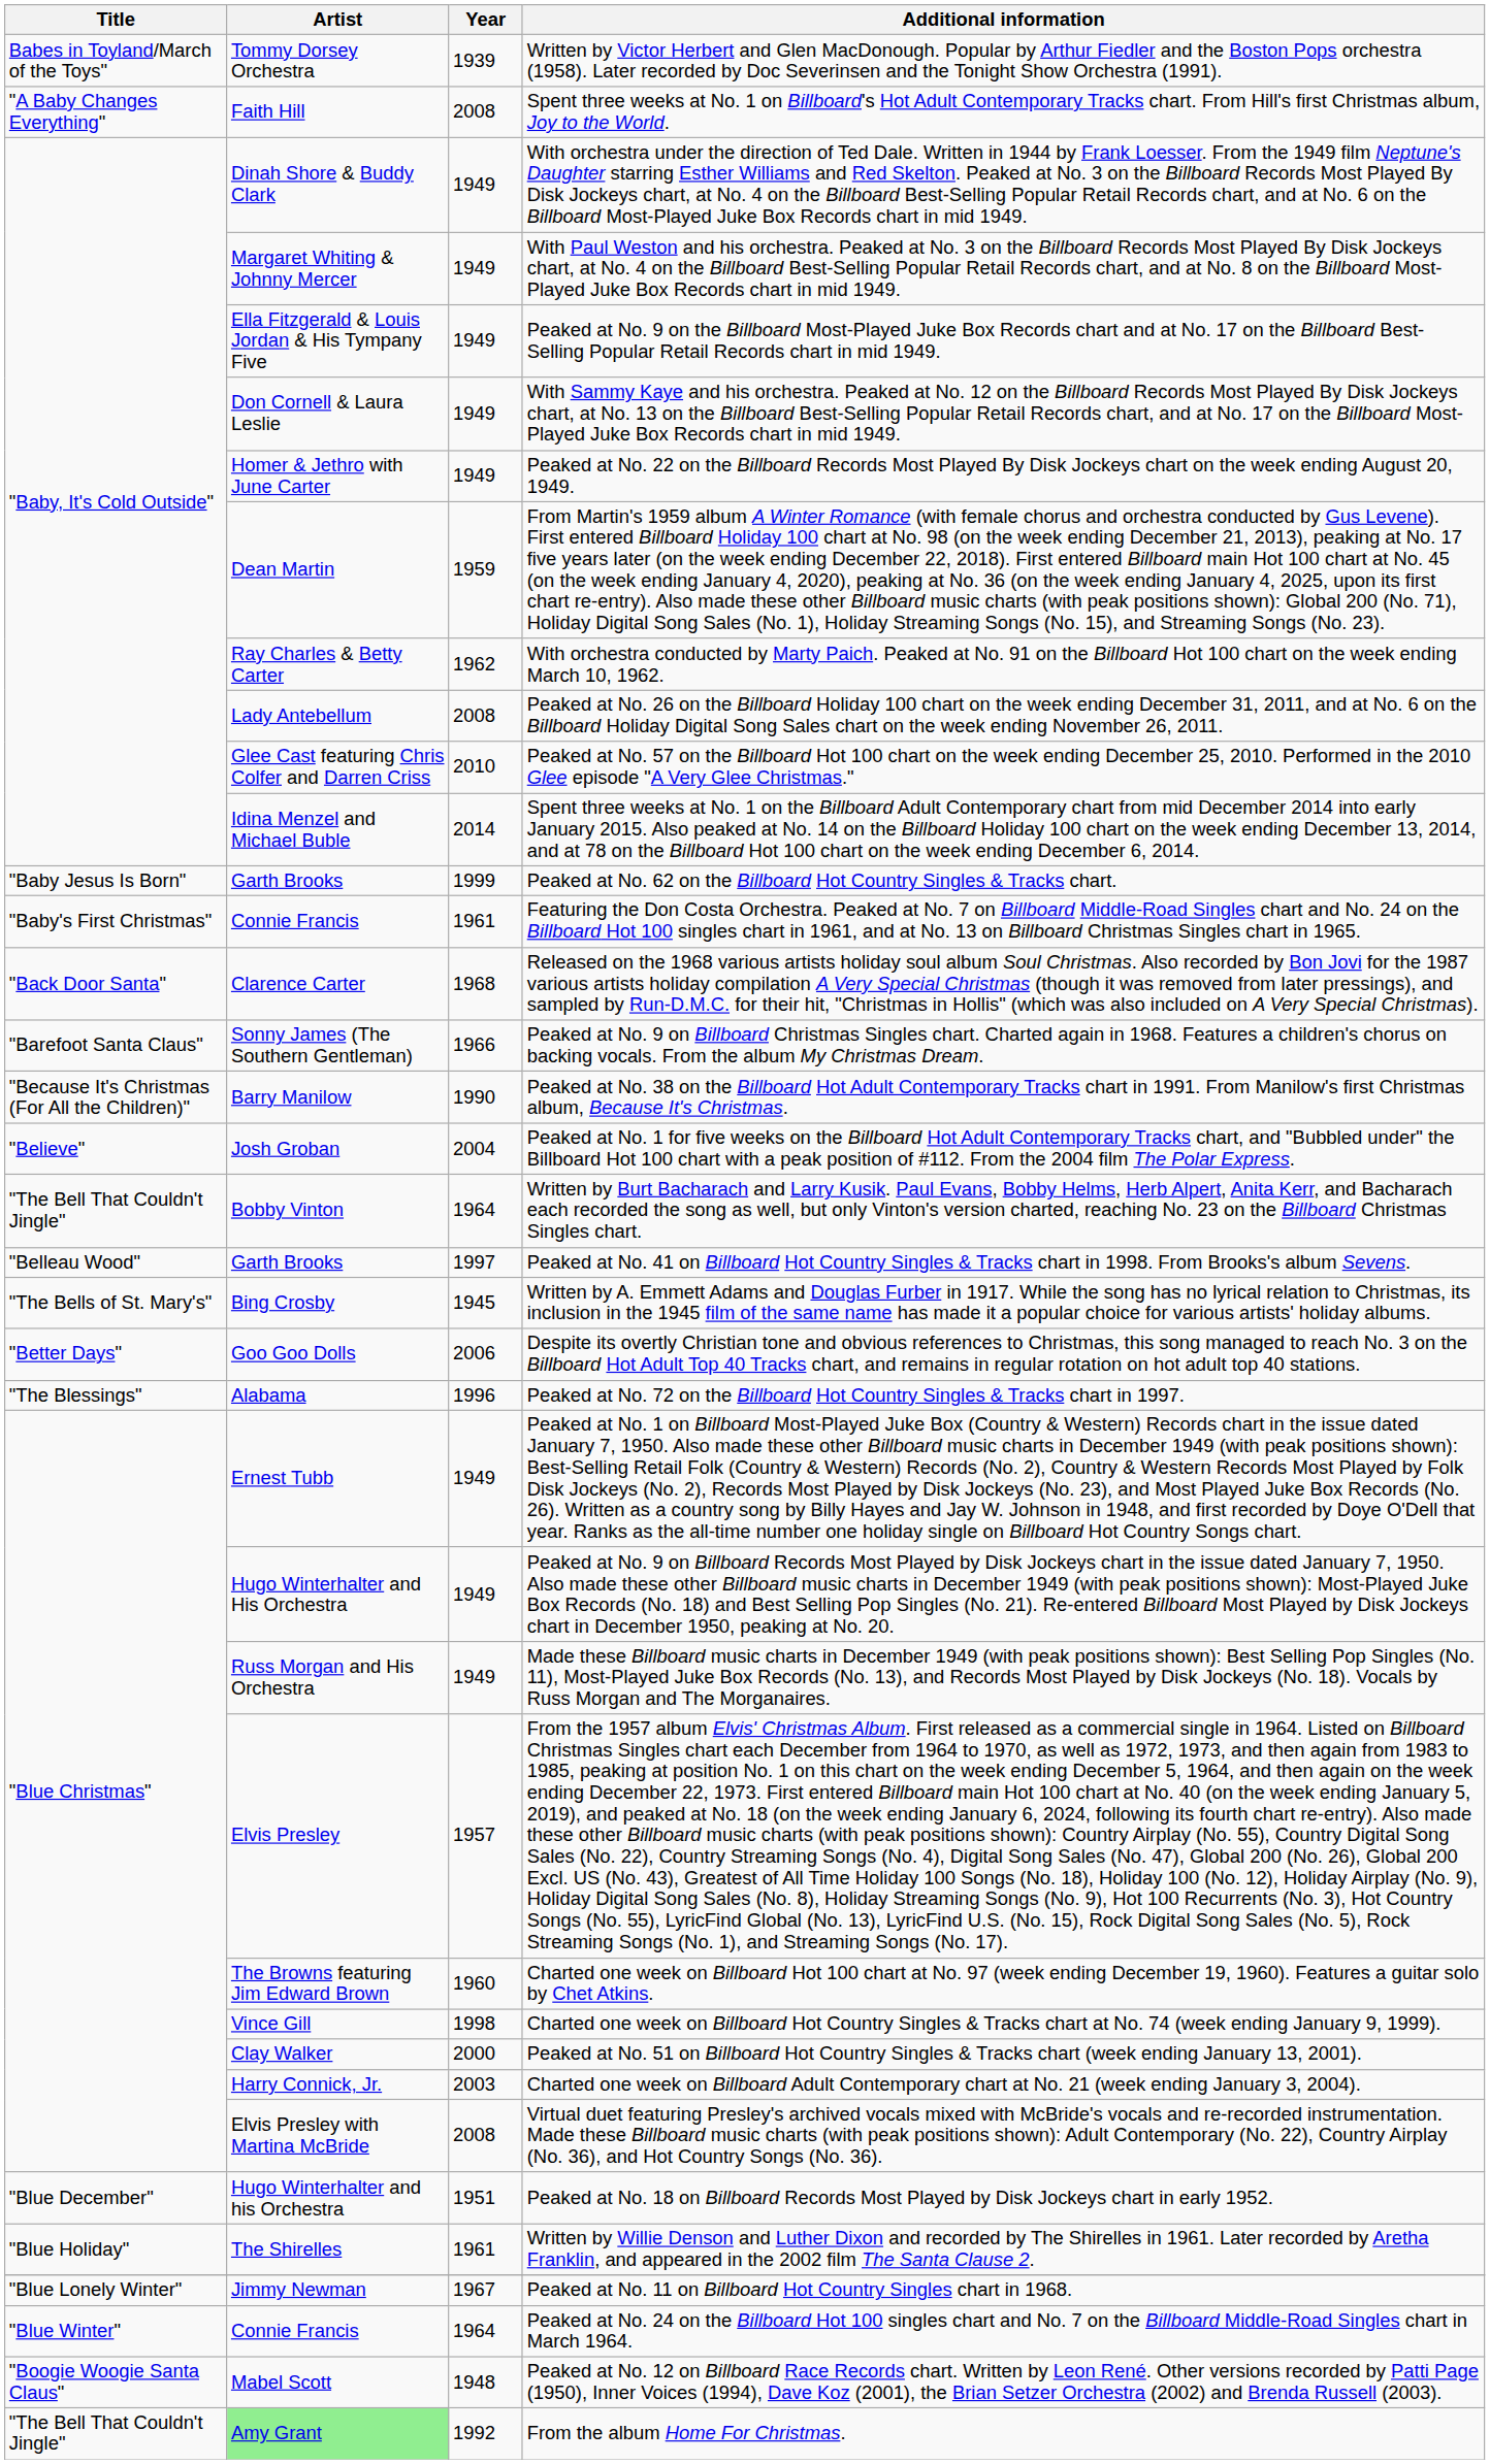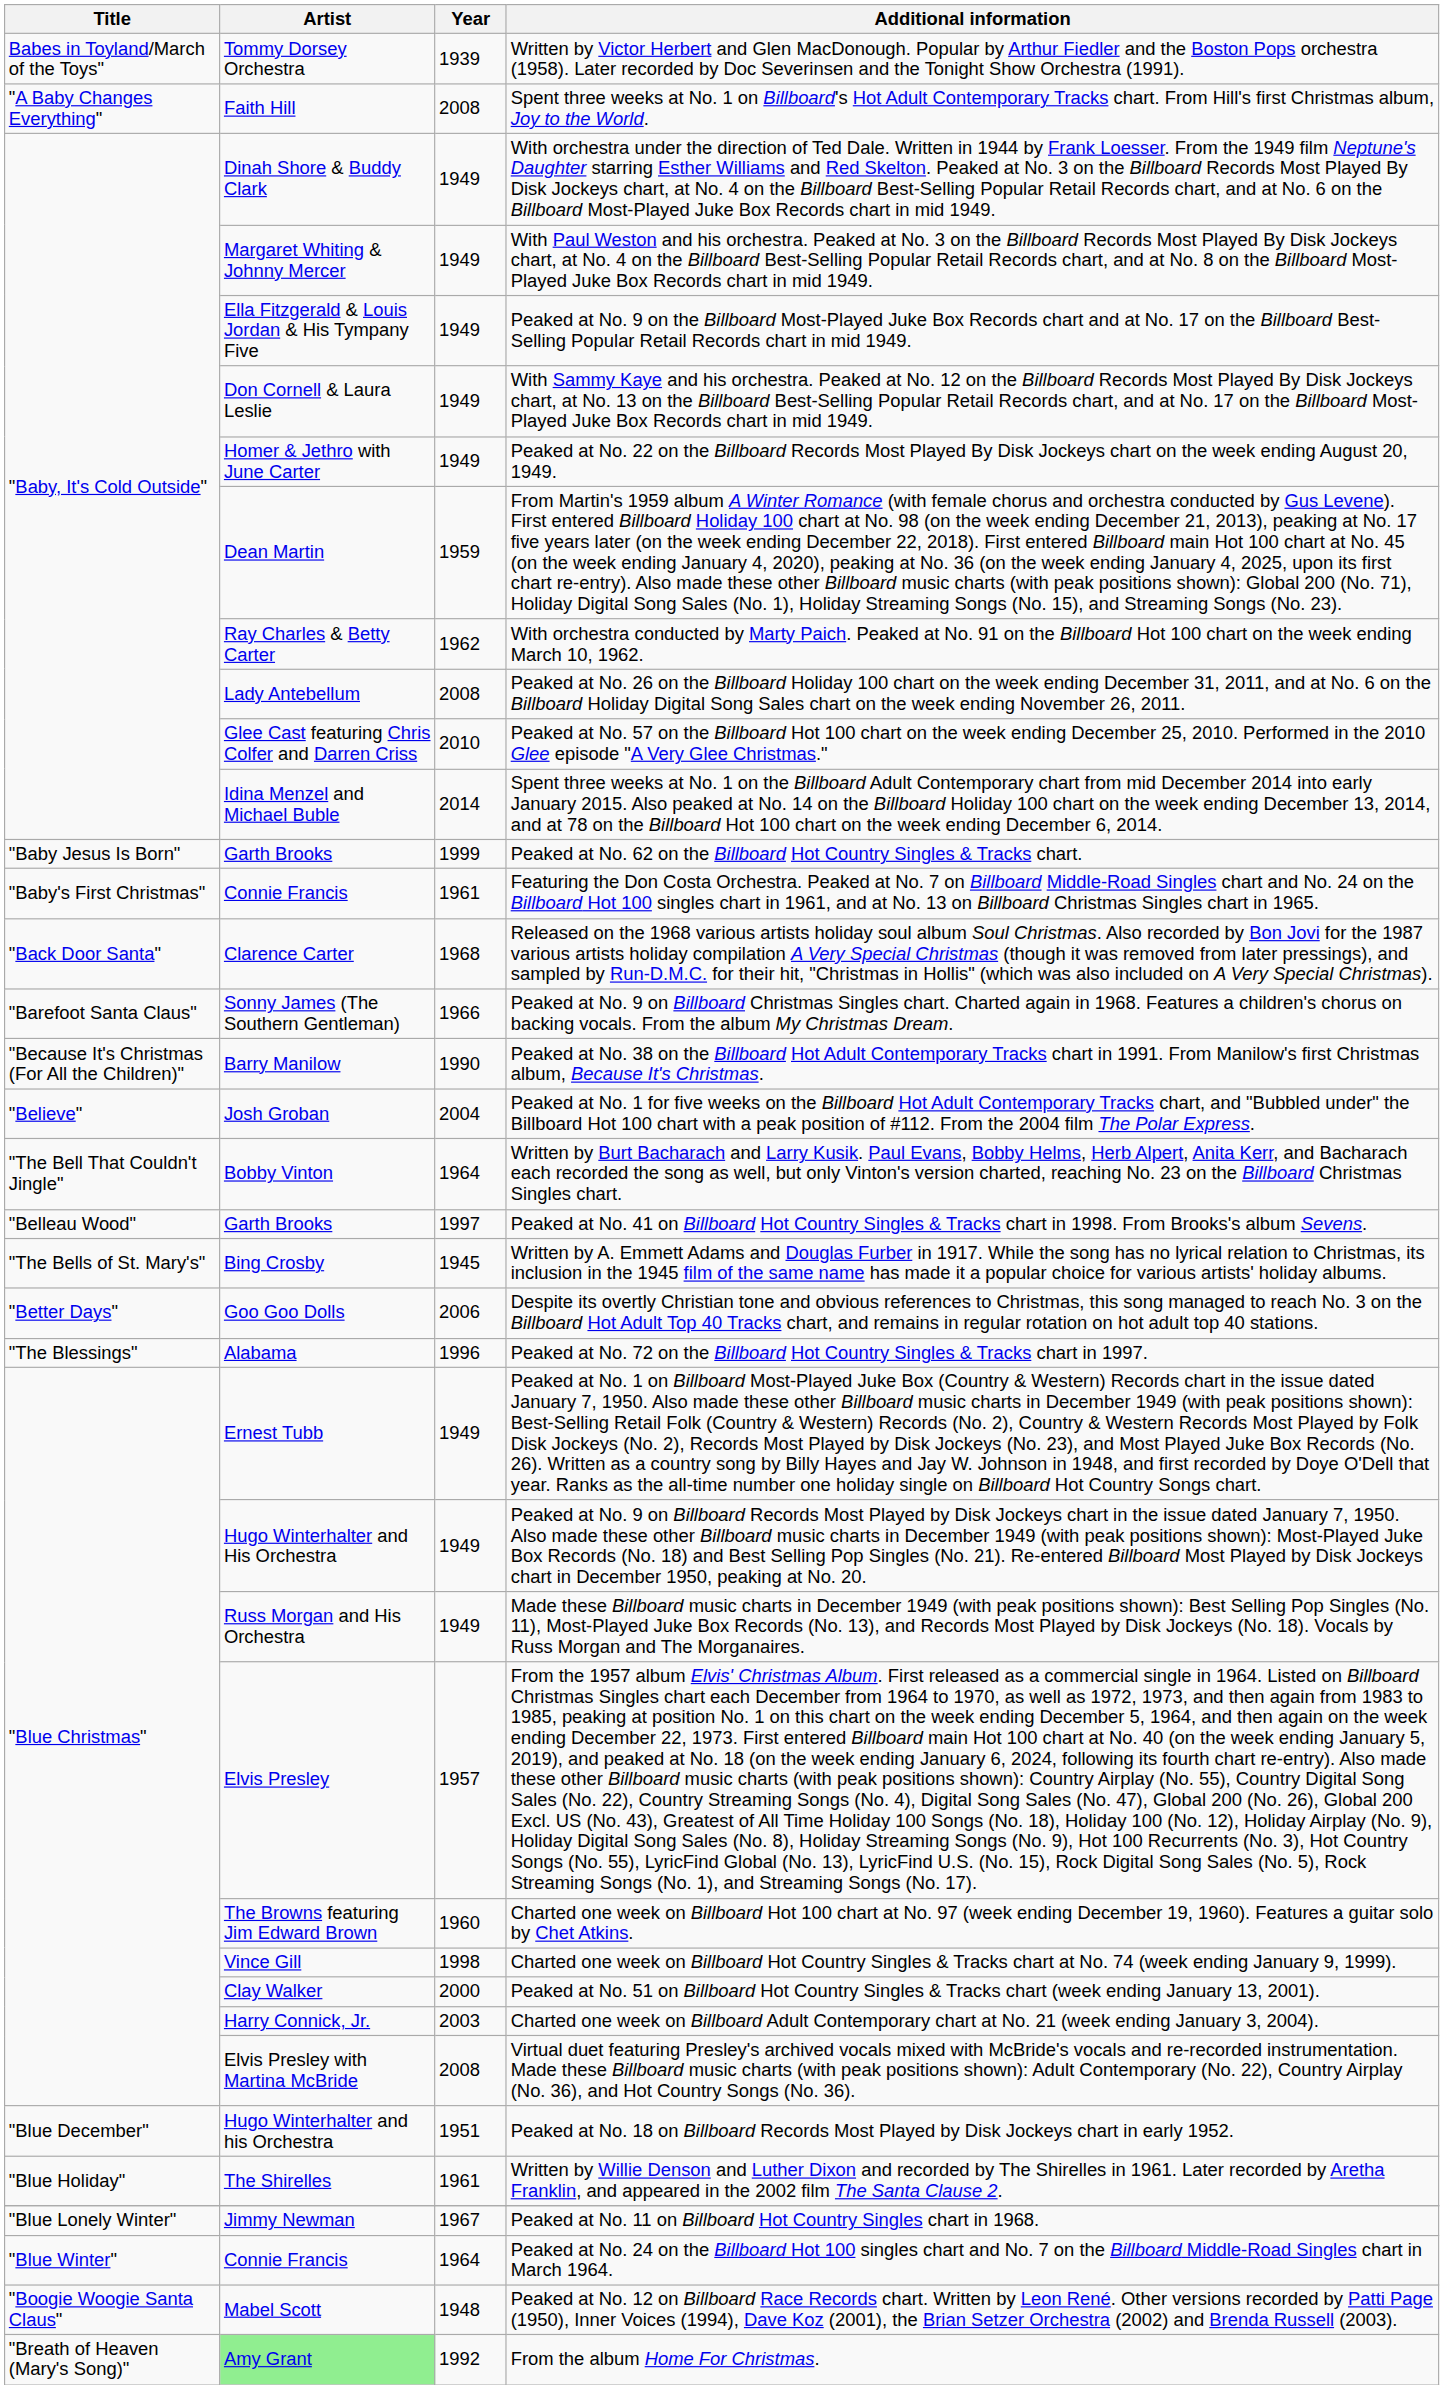From the album Home For Christmas. | Title: "The Bell That Couldn't Jingle" -> "Breath of Heaven (Mary's Song)"
